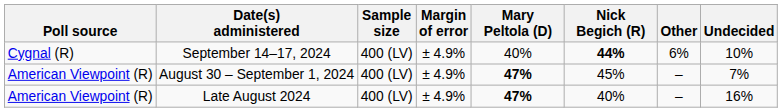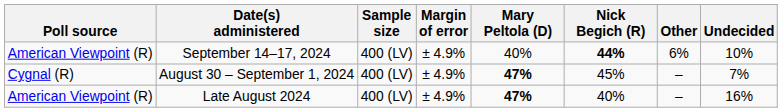September 14–17, 2024 | Poll source: Cygnal (R) -> American Viewpoint (R)
August 30 – September 1, 2024 | Poll source: American Viewpoint (R) -> Cygnal (R)
